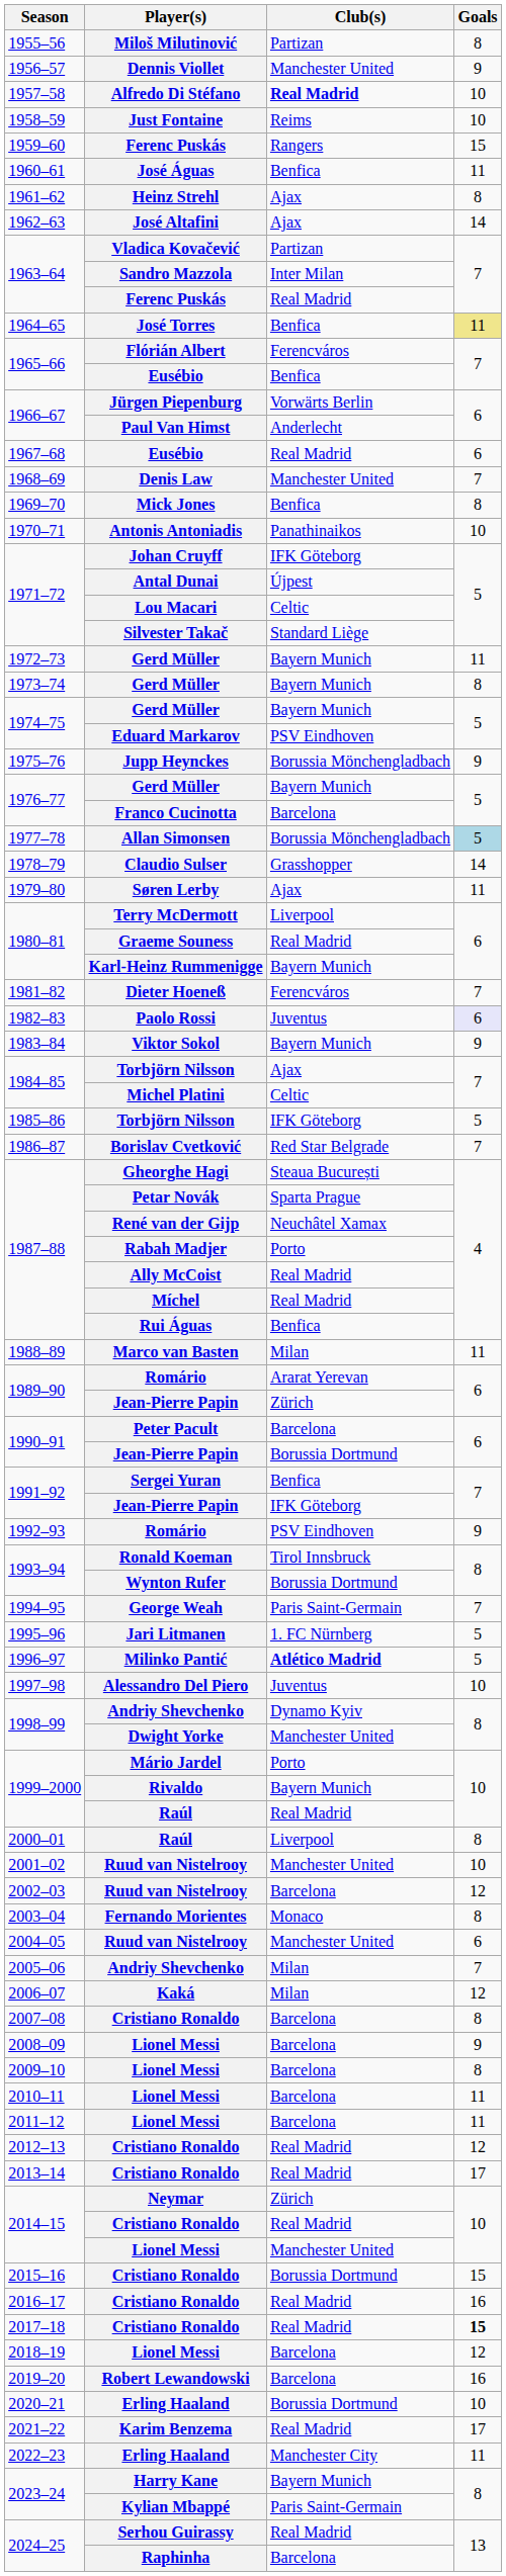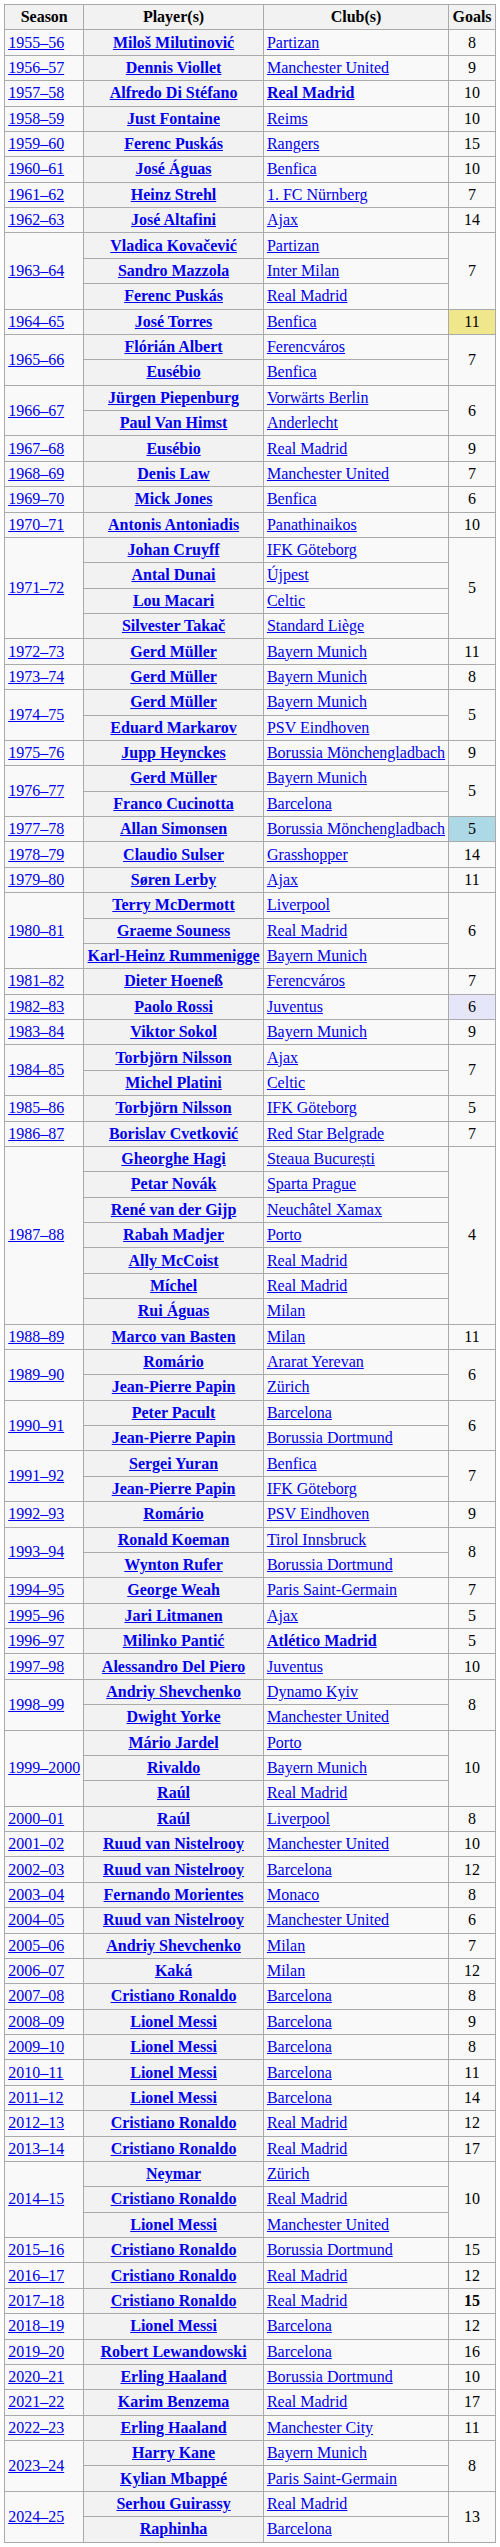José Águas | Goals: 11 -> 10
Heinz Strehl | Club(s): Ajax -> 1. FC Nürnberg
Heinz Strehl | Goals: 8 -> 7
1967–68 / Eusébio | Goals: 6 -> 9
Mick Jones | Goals: 8 -> 6
Rui Águas | Club(s): Benfica -> Milan
Jari Litmanen | Club(s): 1. FC Nürnberg -> Ajax
2011–12 / Lionel Messi | Goals: 11 -> 14
2016–17 / Cristiano Ronaldo | Goals: 16 -> 12
